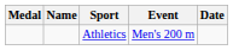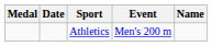columns swapped: Name <-> Date
